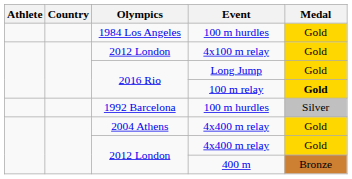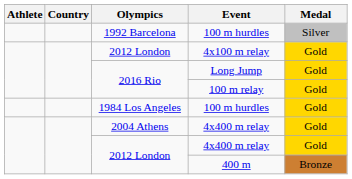rows swapped: 1984 Los Angeles / 100 m hurdles <-> 1992 Barcelona / 100 m hurdles
100 m relay | Medal: bold -> normal
